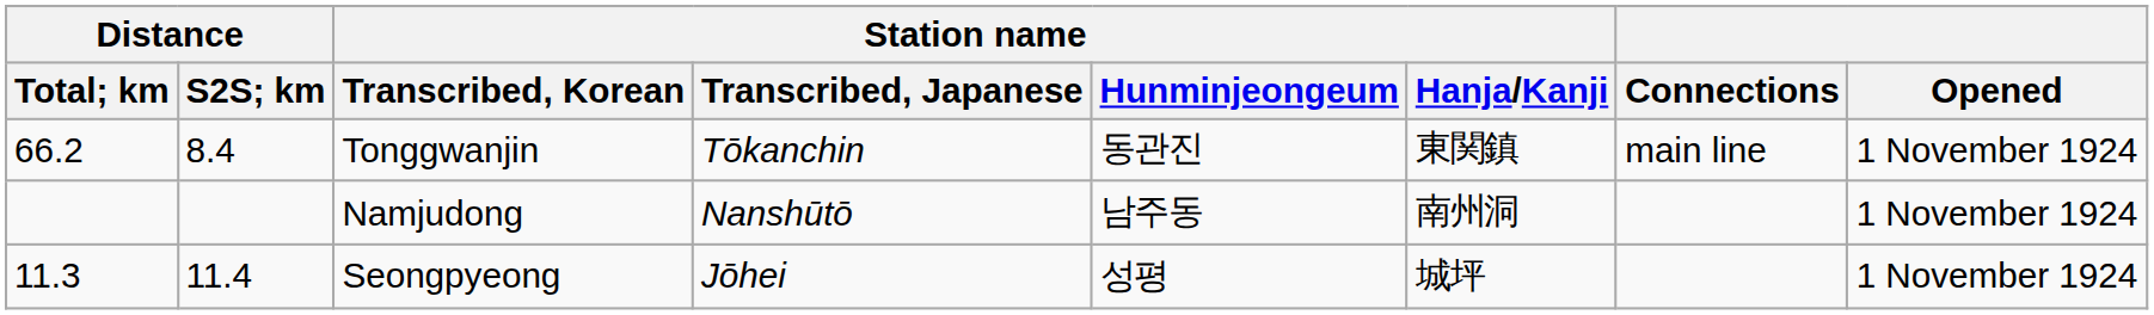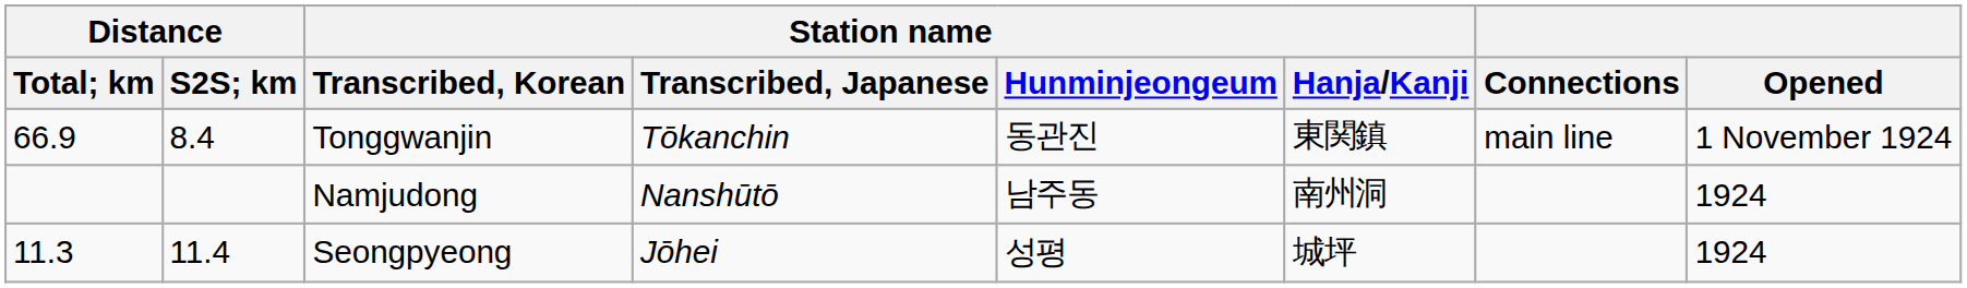Tonggwanjin | Distance / Total; km: 66.2 -> 66.9
Namjudong | Opened: 1 November 1924 -> 1924
Seongpyeong | Opened: 1 November 1924 -> 1924
